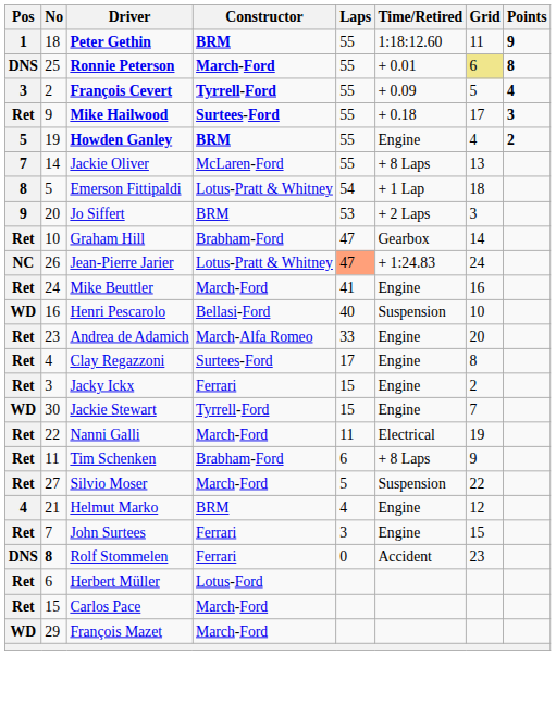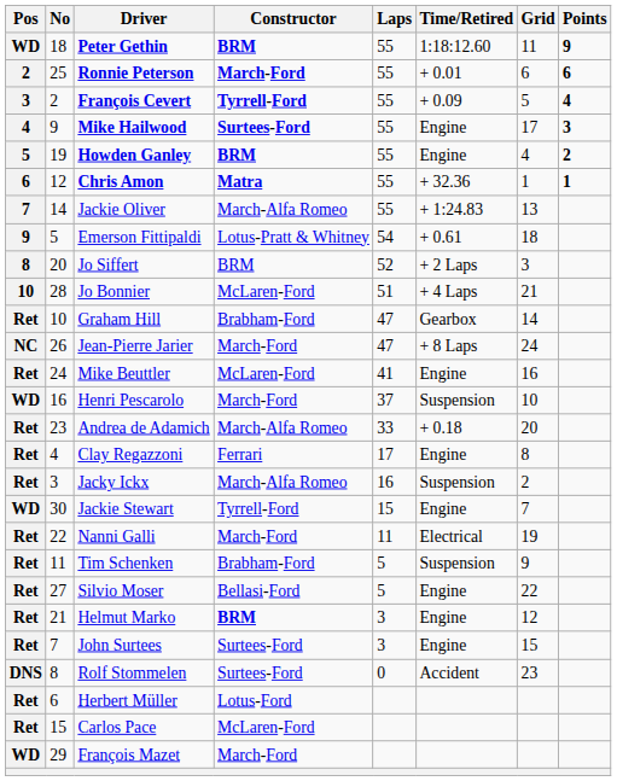Peter Gethin | Pos: 1 -> WD
Ronnie Peterson | Pos: DNS -> 2
Ronnie Peterson | Grid: khaki background -> no background
Ronnie Peterson | Points: 8 -> 6
Mike Hailwood | Pos: Ret -> 4
Mike Hailwood | Time/Retired: + 0.18 -> Engine
+ row: 6 | 12 | Chris Amon | Matra | 55 | + 32.36 | 1 | 1
Jackie Oliver | Constructor: McLaren-Ford -> March-Alfa Romeo
Jackie Oliver | Time/Retired: + 8 Laps -> + 1:24.83
Emerson Fittipaldi | Pos: 8 -> 9
Emerson Fittipaldi | Time/Retired: + 1 Lap -> + 0.61
Jo Siffert | Pos: 9 -> 8
Jo Siffert | Laps: 53 -> 52
+ row: 10 | 28 | Jo Bonnier | McLaren-Ford | 51 | + 4 Laps | 21
Jean-Pierre Jarier | Constructor: Lotus-Pratt & Whitney -> March-Ford
Jean-Pierre Jarier | Laps: lightsalmon background -> no background
Jean-Pierre Jarier | Time/Retired: + 1:24.83 -> + 8 Laps
Mike Beuttler | Constructor: March-Ford -> McLaren-Ford
Henri Pescarolo | Constructor: Bellasi-Ford -> March-Ford
Henri Pescarolo | Laps: 40 -> 37
Andrea de Adamich | Time/Retired: Engine -> + 0.18
Clay Regazzoni | Constructor: Surtees-Ford -> Ferrari
Jacky Ickx | Constructor: Ferrari -> March-Alfa Romeo
Jacky Ickx | Laps: 15 -> 16
Jacky Ickx | Time/Retired: Engine -> Suspension
Tim Schenken | Laps: 6 -> 5
Tim Schenken | Time/Retired: + 8 Laps -> Suspension
Silvio Moser | Constructor: March-Ford -> Bellasi-Ford
Silvio Moser | Time/Retired: Suspension -> Engine
Helmut Marko | Pos: 4 -> Ret
Helmut Marko | Constructor: normal -> bold
Helmut Marko | Laps: 4 -> 3
John Surtees | Constructor: Ferrari -> Surtees-Ford
Rolf Stommelen | No: bold -> normal
Rolf Stommelen | Constructor: Ferrari -> Surtees-Ford
Carlos Pace | Constructor: March-Ford -> McLaren-Ford
